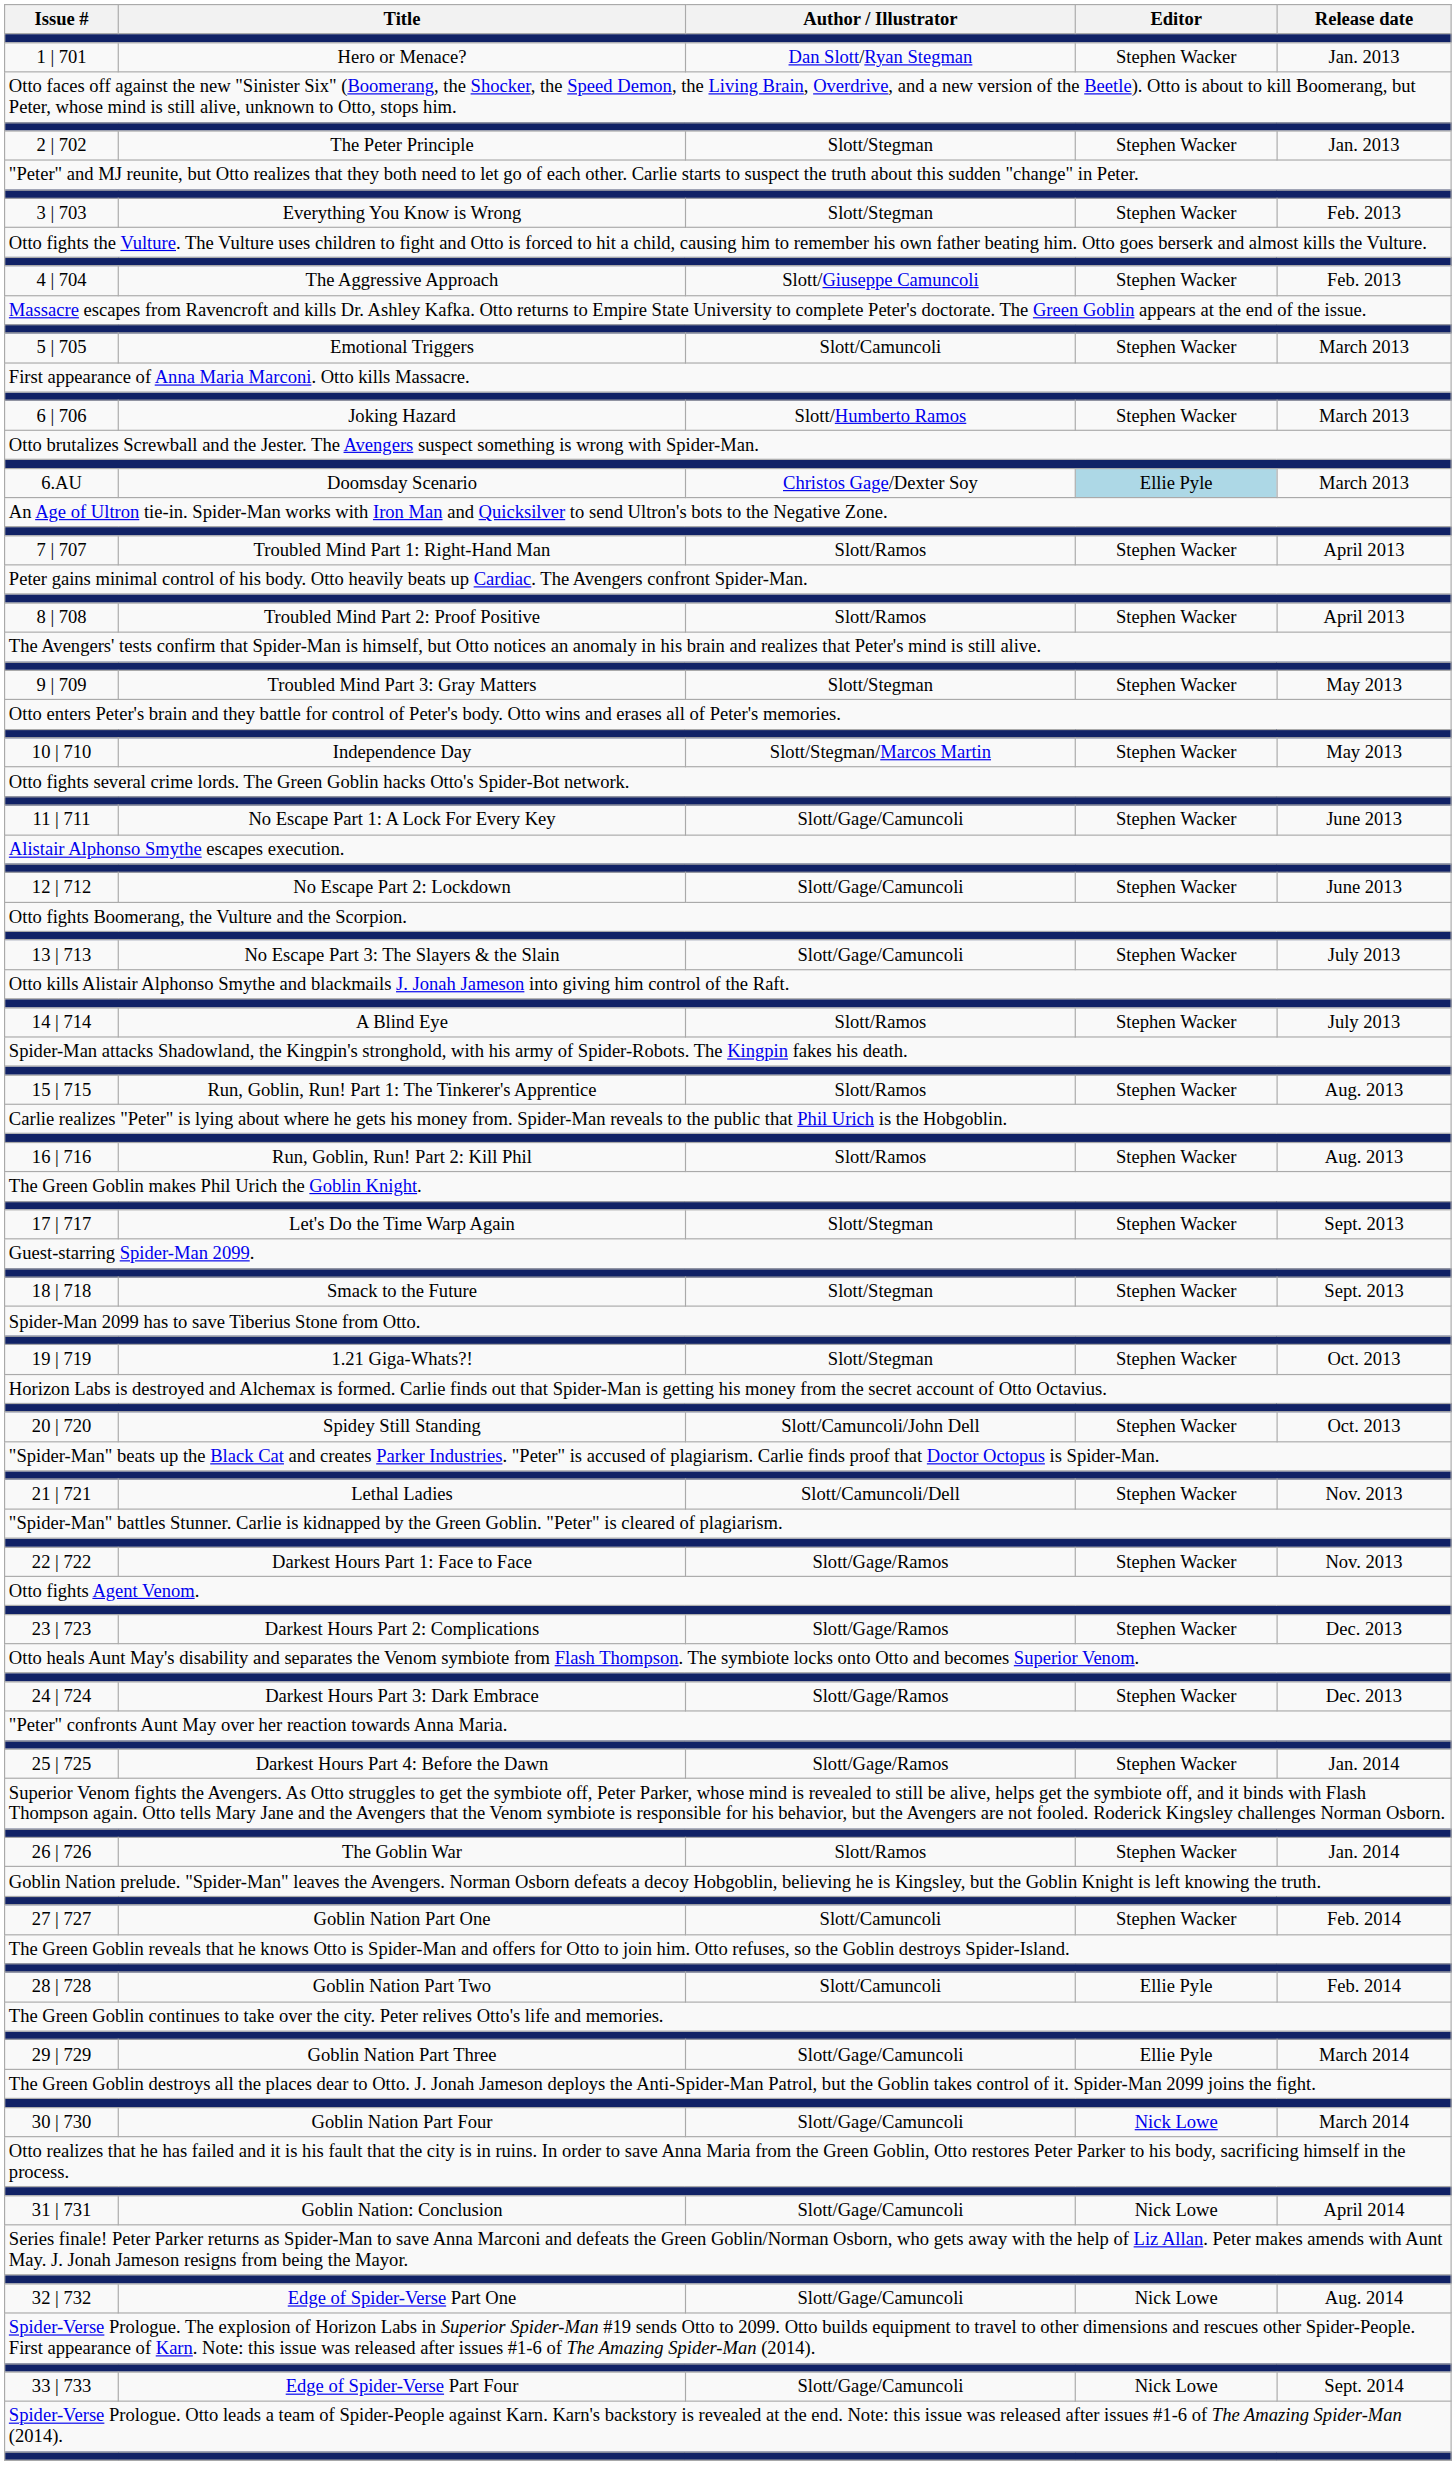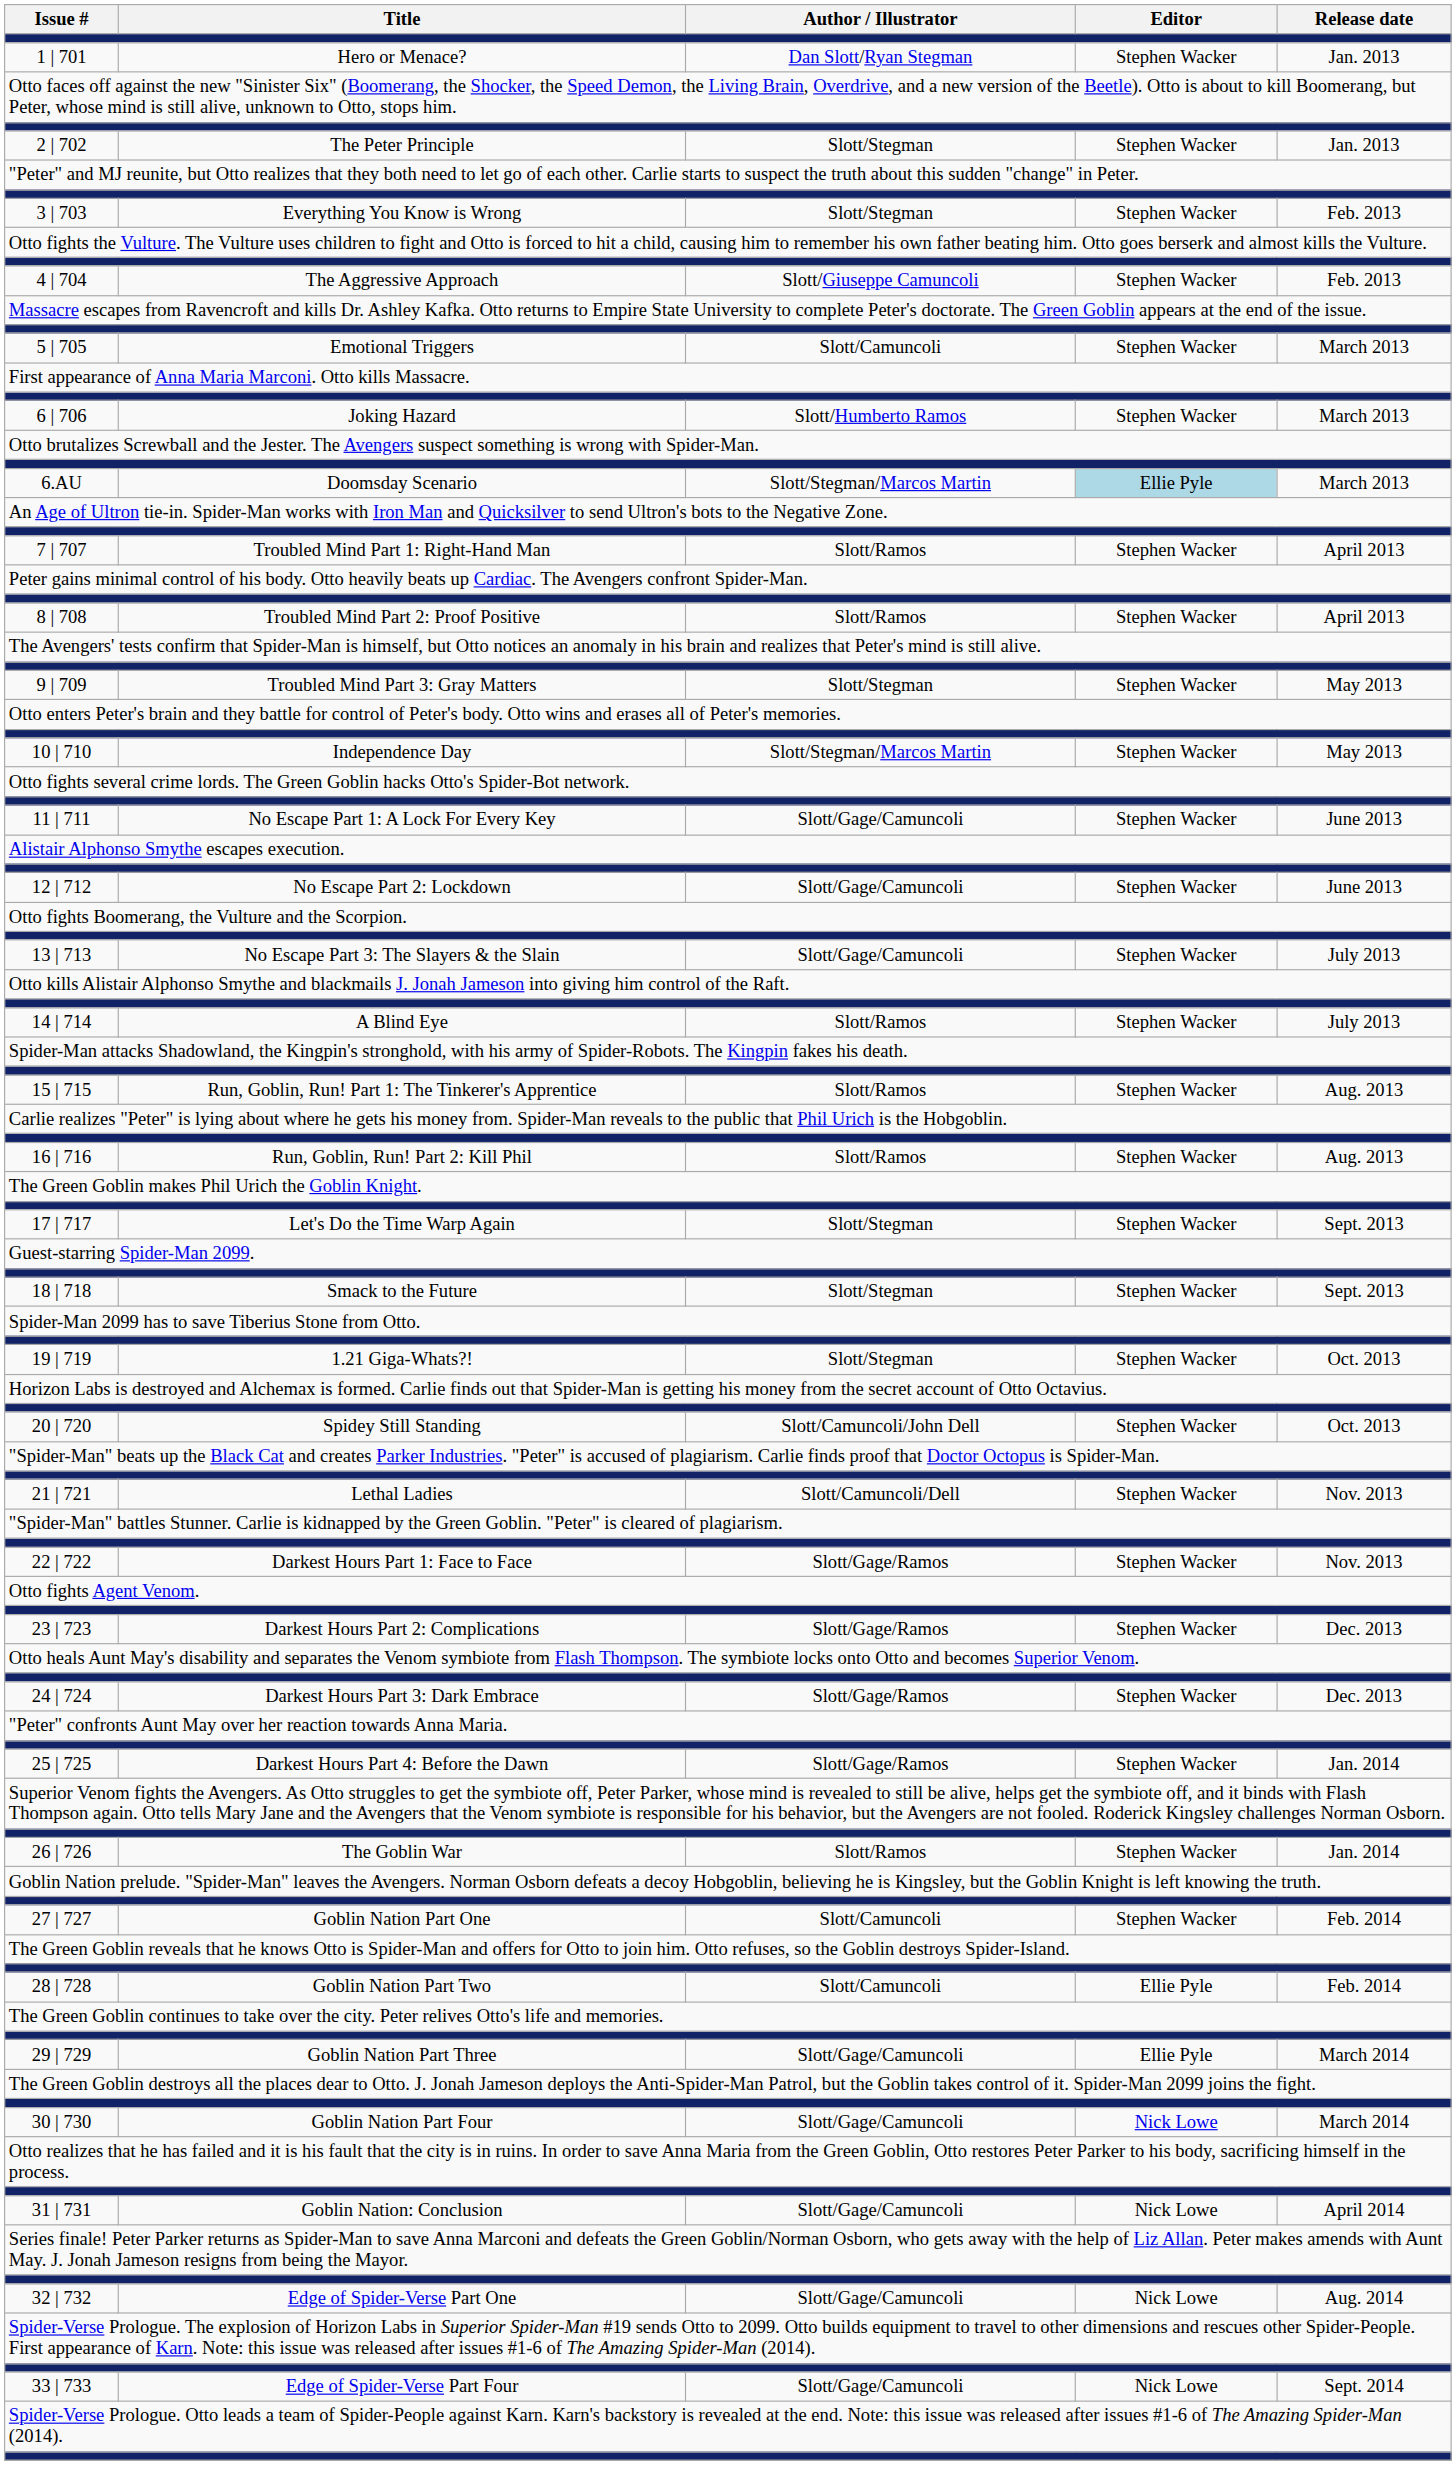6.AU | Author / Illustrator: Christos Gage/Dexter Soy -> Slott/Stegman/Marcos Martin
